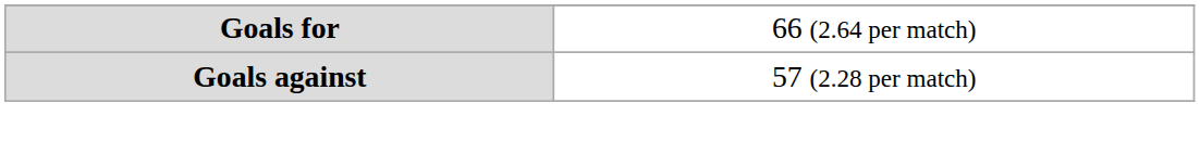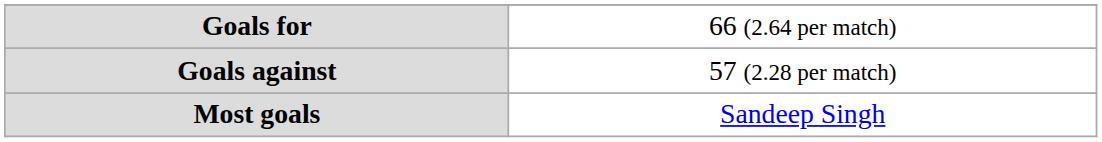+ row: Most goals | Sandeep Singh
